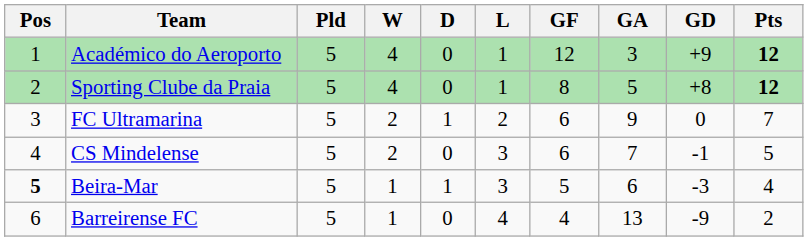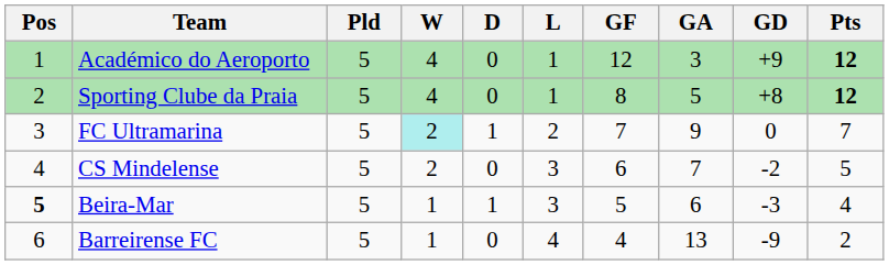FC Ultramarina | W: no background -> paleturquoise background
FC Ultramarina | GF: 6 -> 7
CS Mindelense | GD: -1 -> -2
